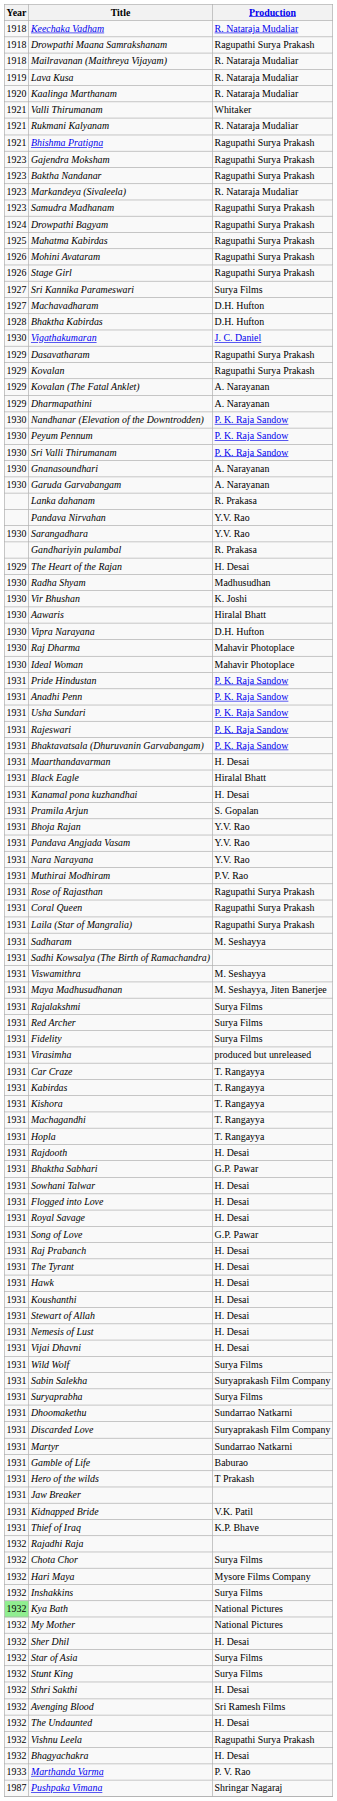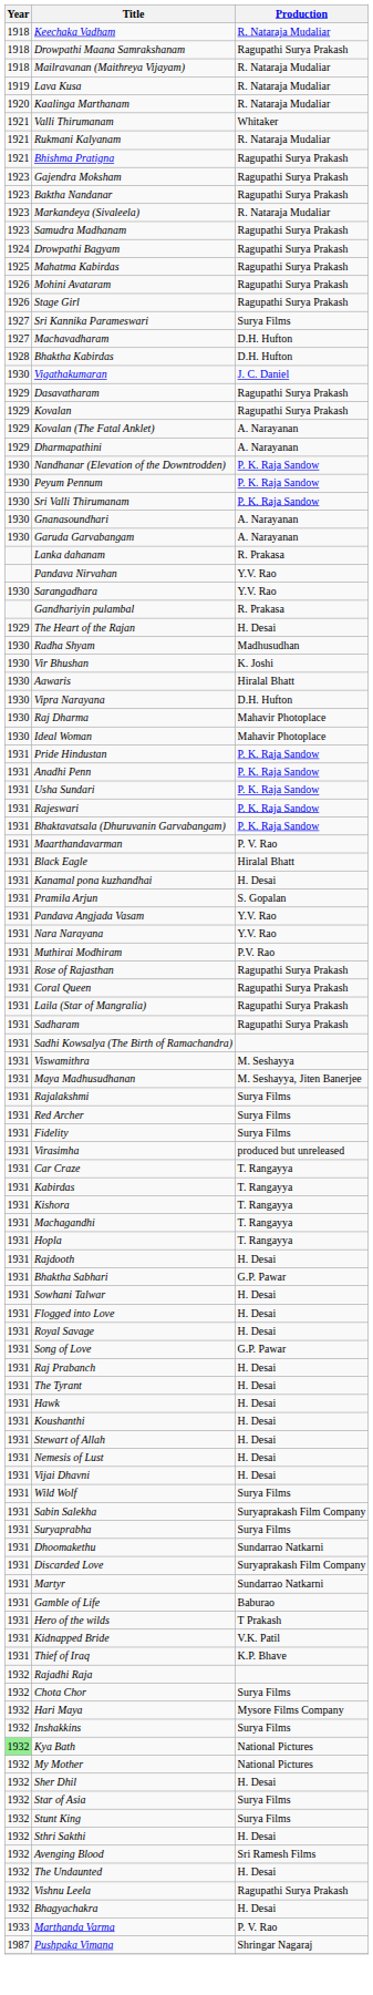Maarthandavarman | Production: H. Desai -> P. V. Rao
- row: 1931 | Bhoja Rajan | Y.V. Rao
Sadharam | Production: M. Seshayya -> Ragupathi Surya Prakash
- row: 1931 | Jaw Breaker
